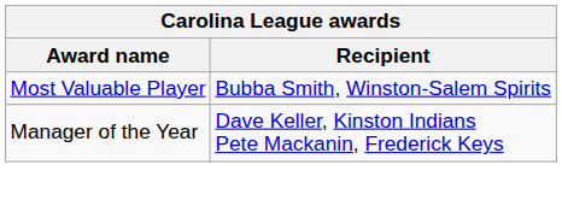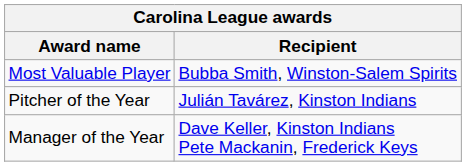+ row: Pitcher of the Year | Julián Tavárez, Kinston Indians
